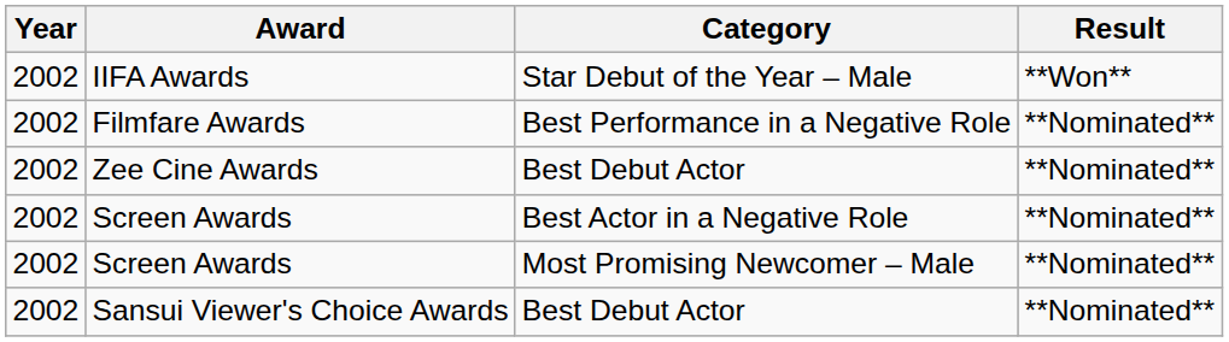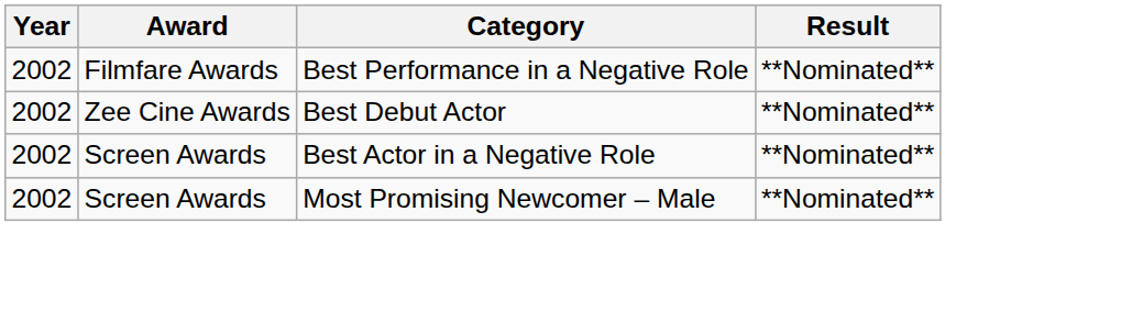- row: 2002 | IIFA Awards | Star Debut of the Year – Male | **Won**
- row: 2002 | Sansui Viewer's Choice Awards | Best Debut Actor | **Nominated**
